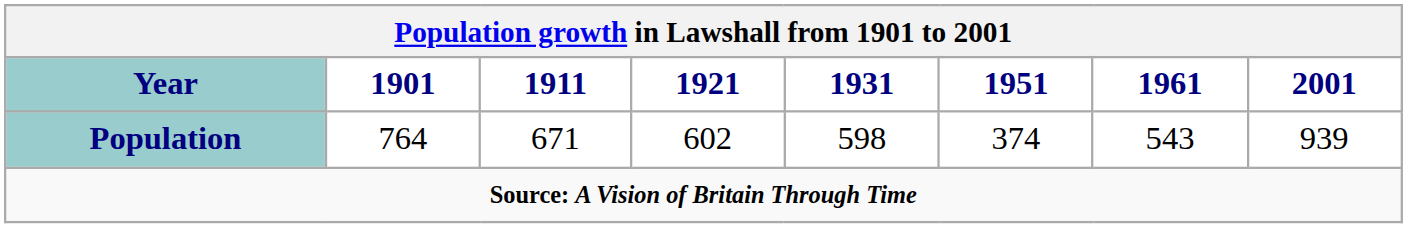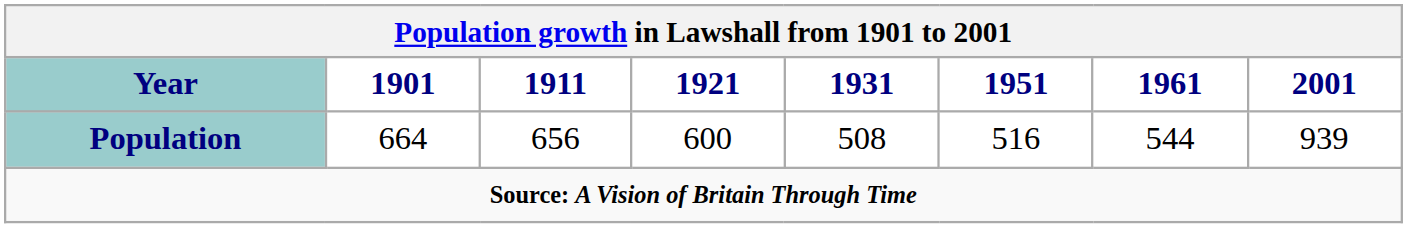Population | 1901: 764 -> 664
Population | 1911: 671 -> 656
Population | 1921: 602 -> 600
Population | 1931: 598 -> 508
Population | 1951: 374 -> 516
Population | 1961: 543 -> 544
